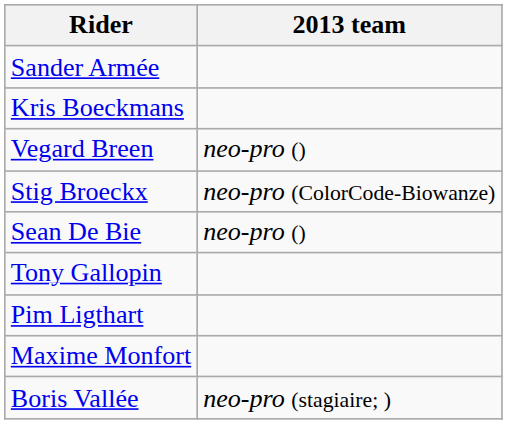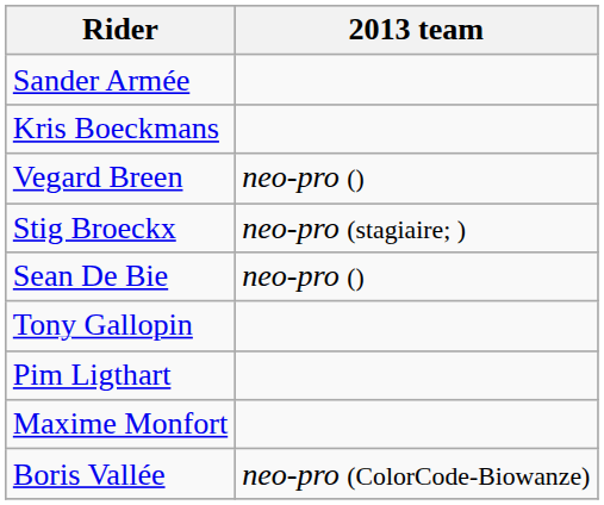Stig Broeckx | 2013 team: neo-pro (ColorCode-Biowanze) -> neo-pro (stagiaire; )
Boris Vallée | 2013 team: neo-pro (stagiaire; ) -> neo-pro (ColorCode-Biowanze)
